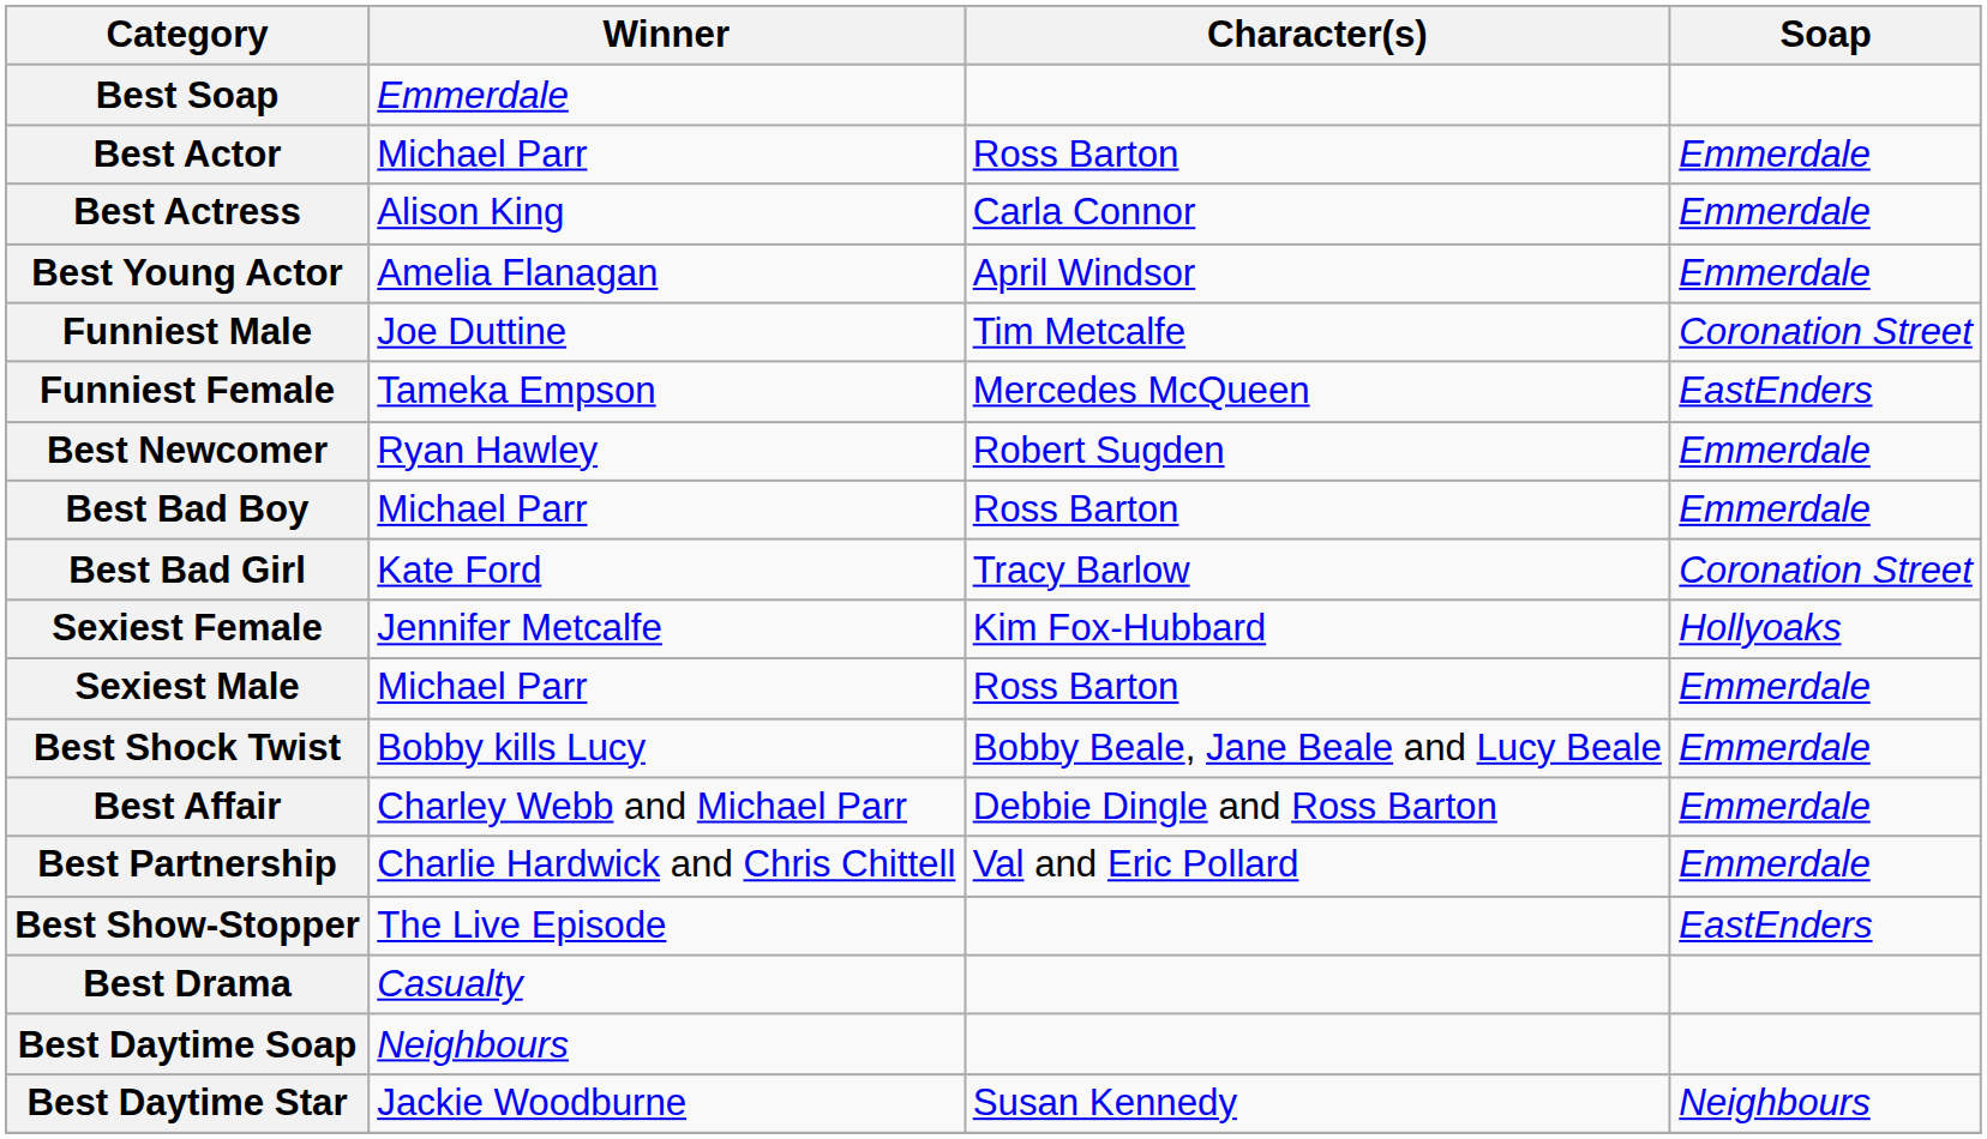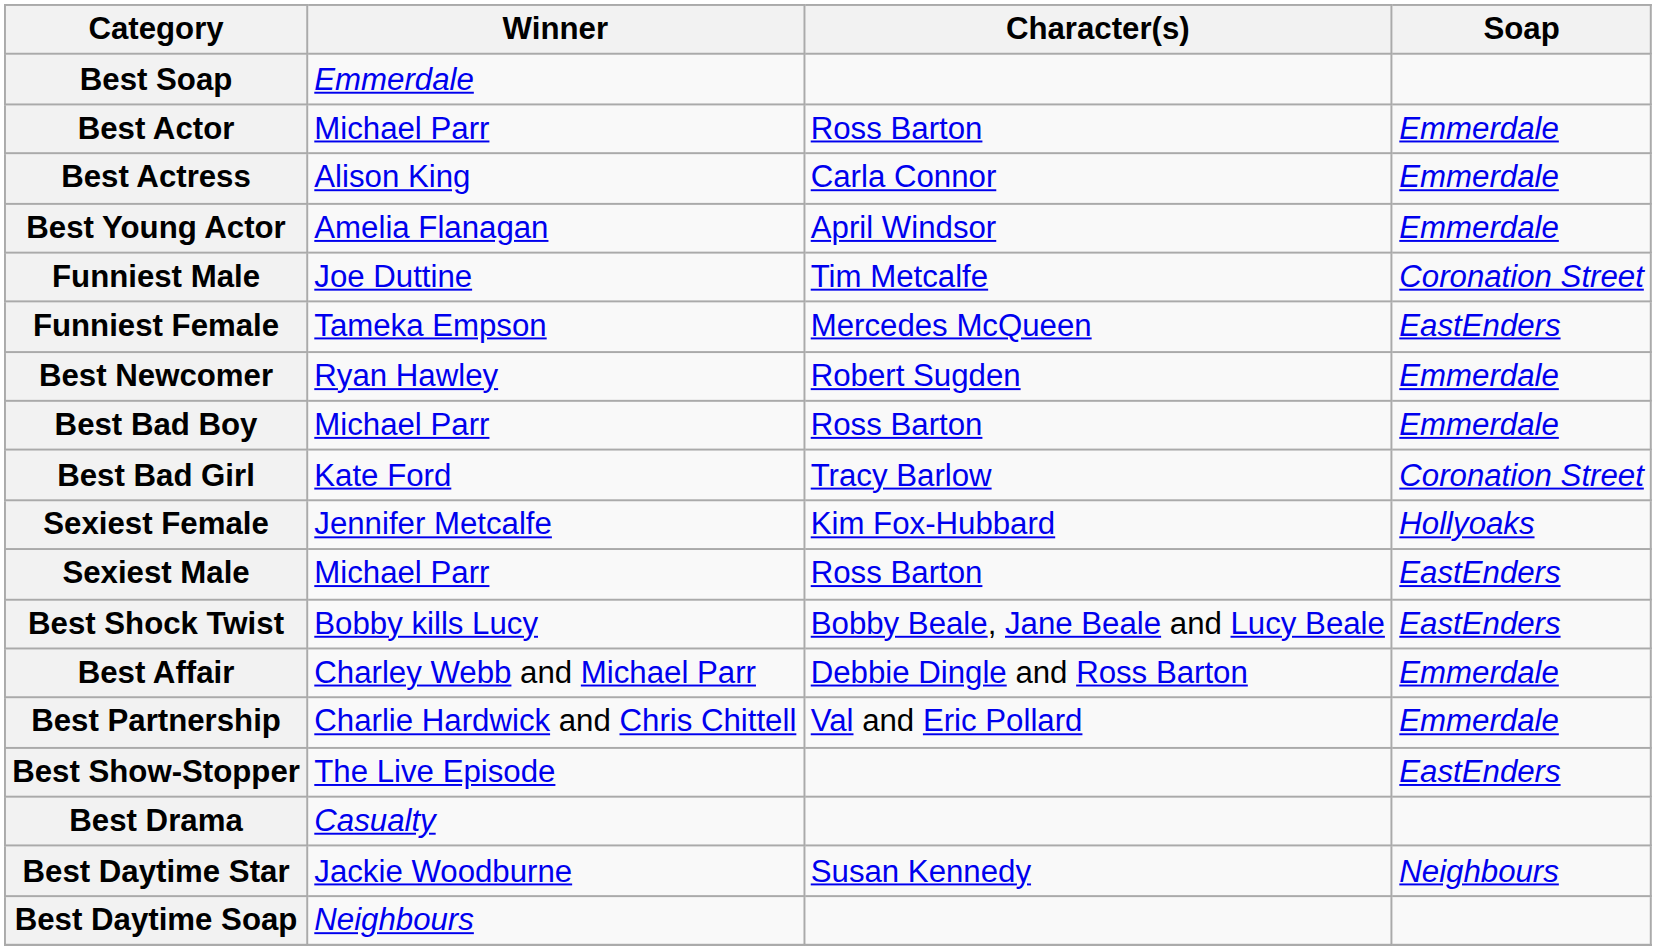Sexiest Male | Soap: Emmerdale -> EastEnders
Best Shock Twist | Soap: Emmerdale -> EastEnders
rows swapped: Best Daytime Soap <-> Best Daytime Star
